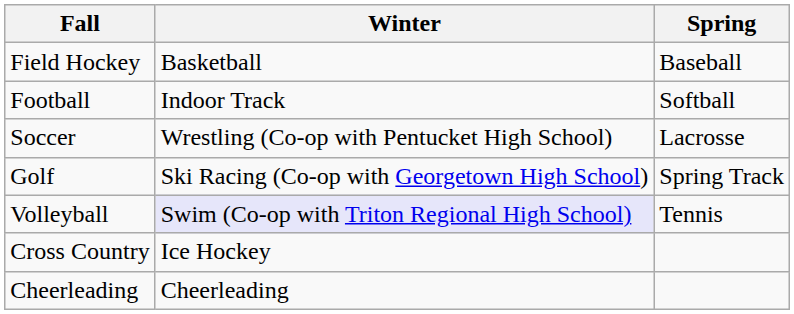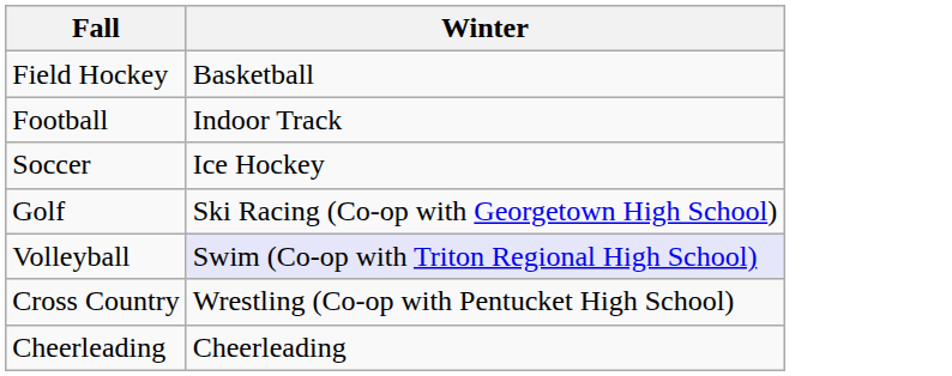- column: Spring | Baseball | Softball | Lacrosse | Spring Track | Tennis
Soccer | Winter: Wrestling (Co-op with Pentucket High School) -> Ice Hockey
Cross Country | Winter: Ice Hockey -> Wrestling (Co-op with Pentucket High School)
